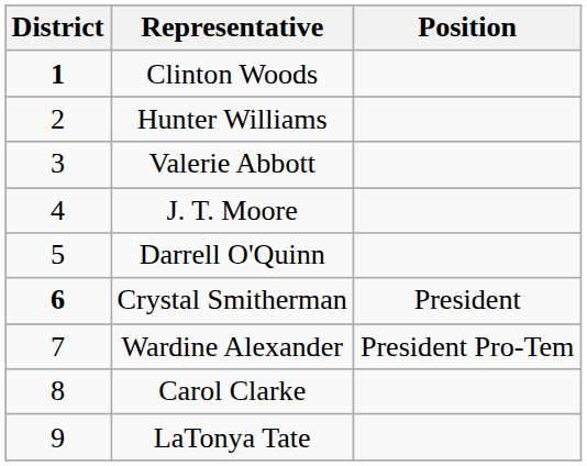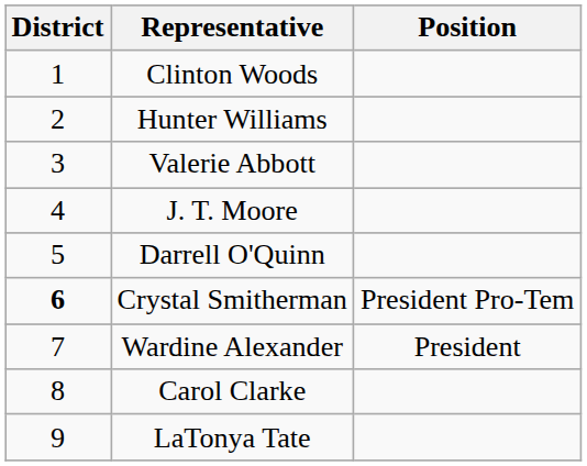Clinton Woods | District: bold -> normal
Crystal Smitherman | Position: President -> President Pro-Tem
Wardine Alexander | Position: President Pro-Tem -> President
